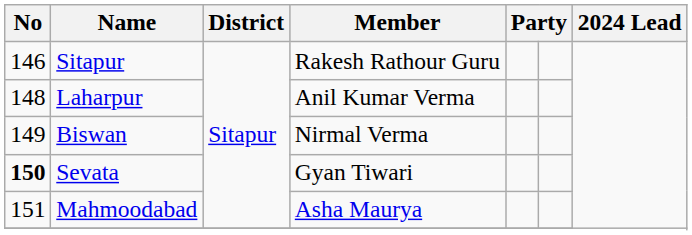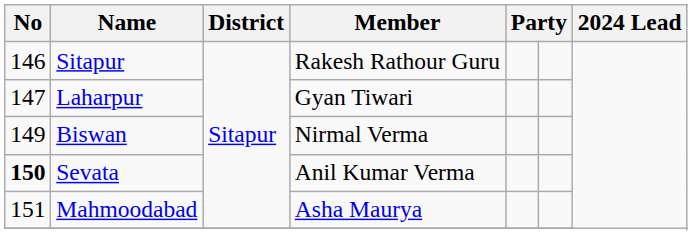Laharpur | No: 148 -> 147
Laharpur | Member: Anil Kumar Verma -> Gyan Tiwari
Sevata | Member: Gyan Tiwari -> Anil Kumar Verma
